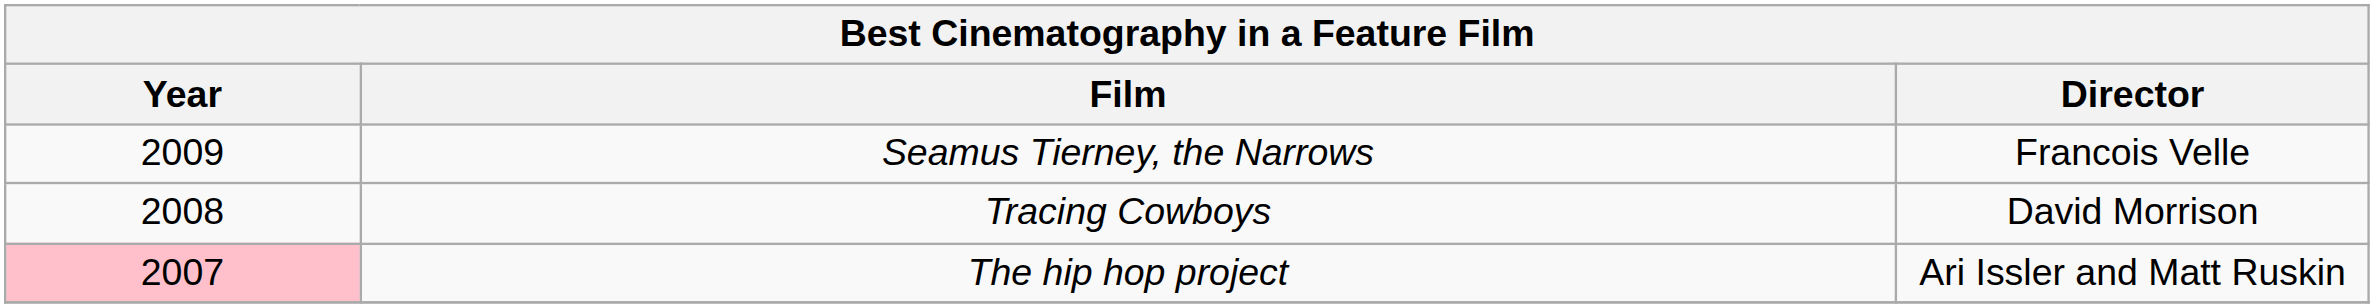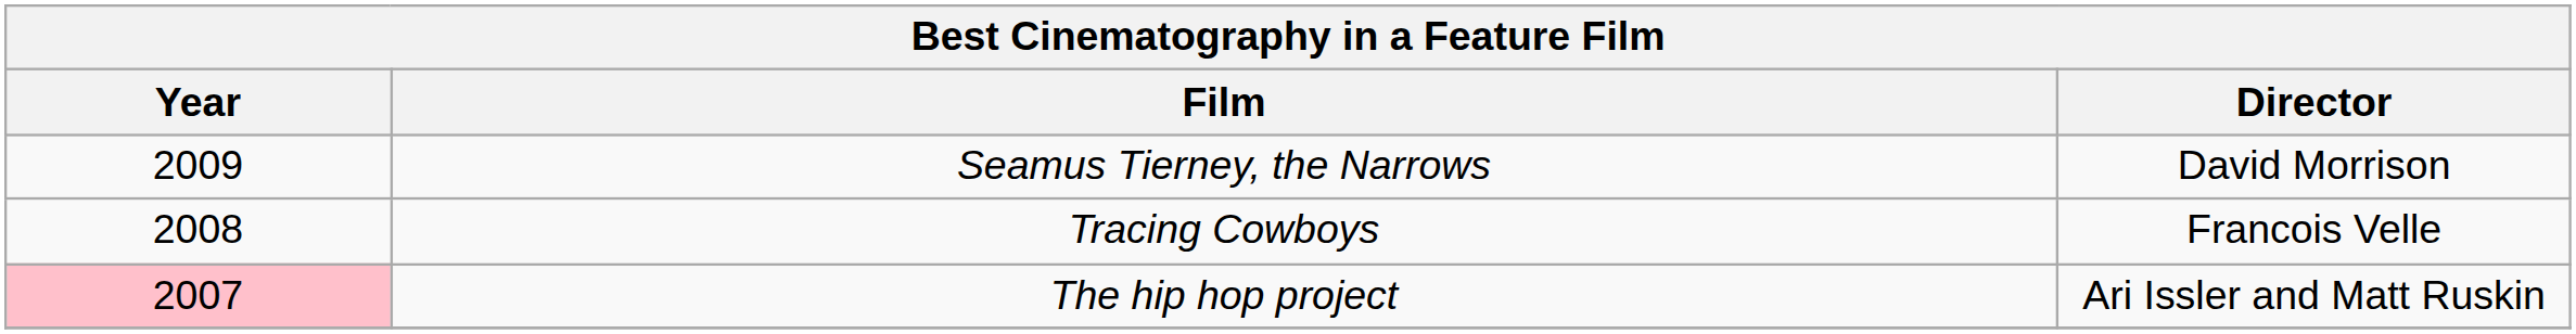Seamus Tierney, the Narrows | Director: Francois Velle -> David Morrison
Tracing Cowboys | Director: David Morrison -> Francois Velle
